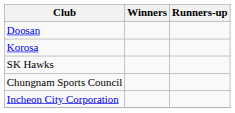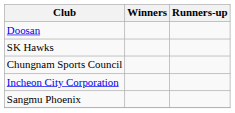- row: Korosa
+ row: Sangmu Phoenix
